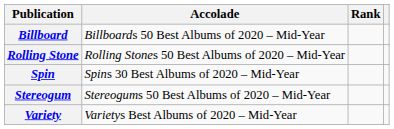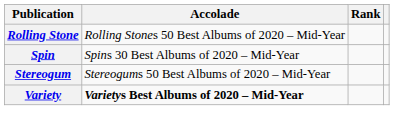- row: Billboard | Billboards 50 Best Albums of 2020 – Mid-Year
Variety | Accolade: normal -> bold
